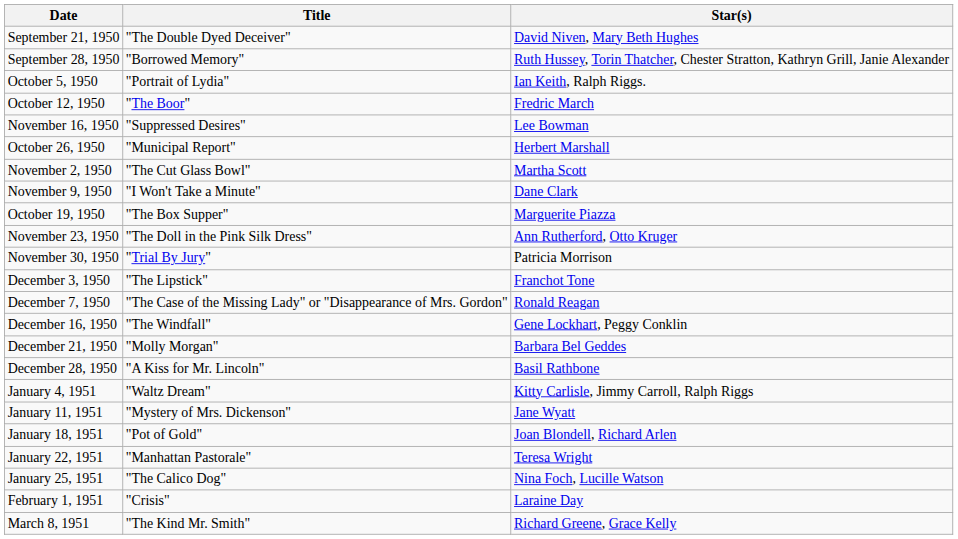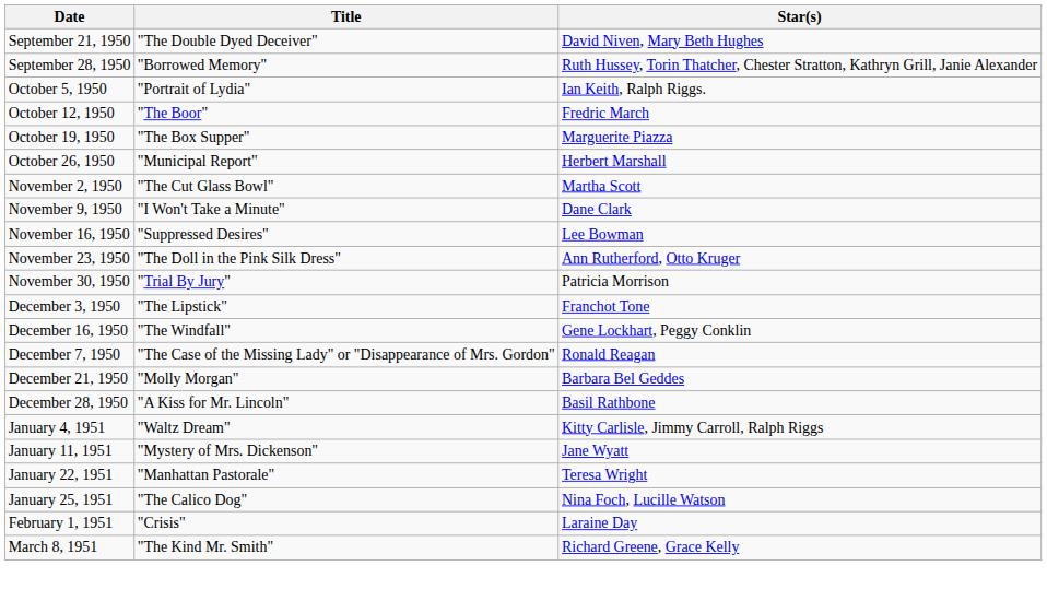rows swapped: October 19, 1950 <-> November 16, 1950
rows swapped: December 7, 1950 <-> December 16, 1950
- row: January 18, 1951 | "Pot of Gold" | Joan Blondell, Richard Arlen
